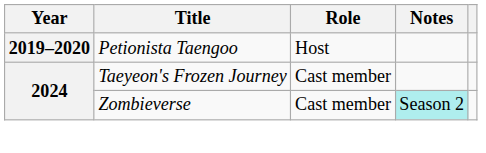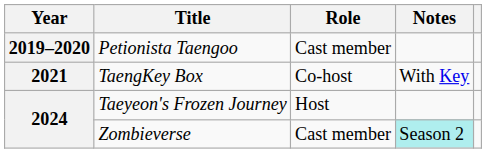Petionista Taengoo | Role: Host -> Cast member
+ row: 2021 | TaengKey Box | Co-host | With Key
Taeyeon's Frozen Journey | Role: Cast member -> Host
